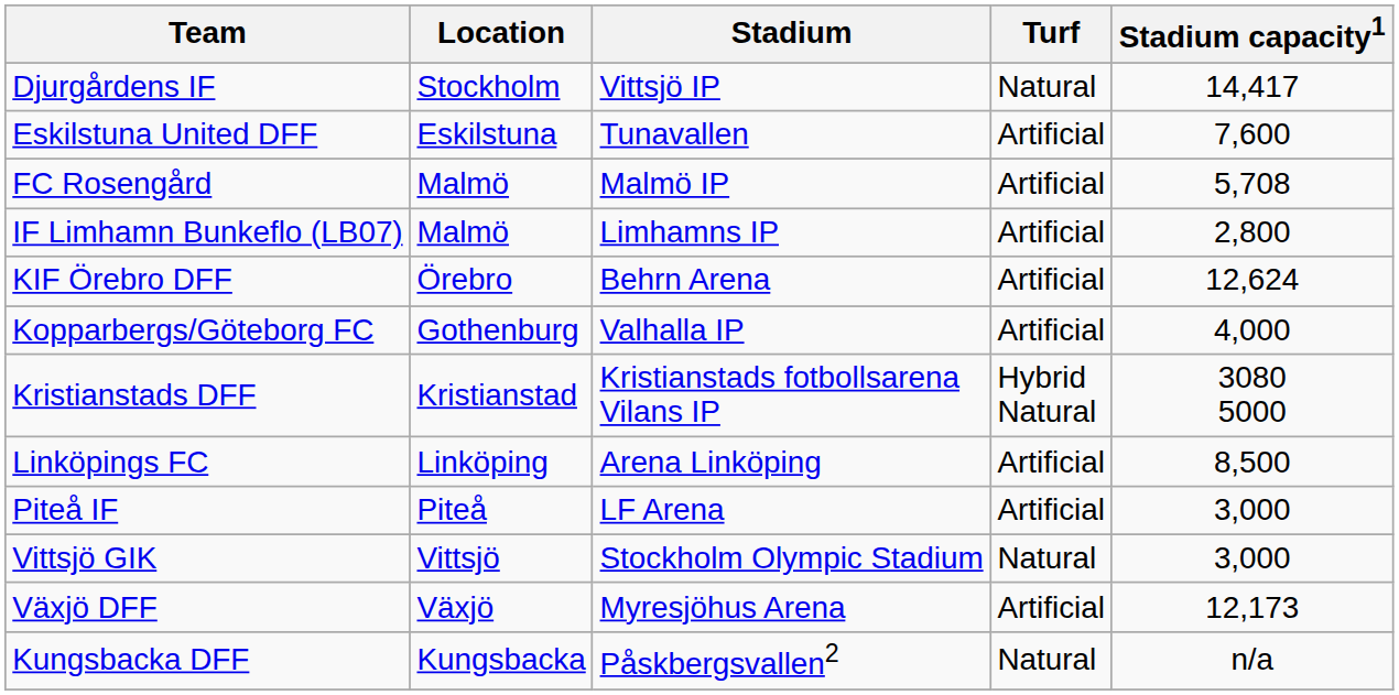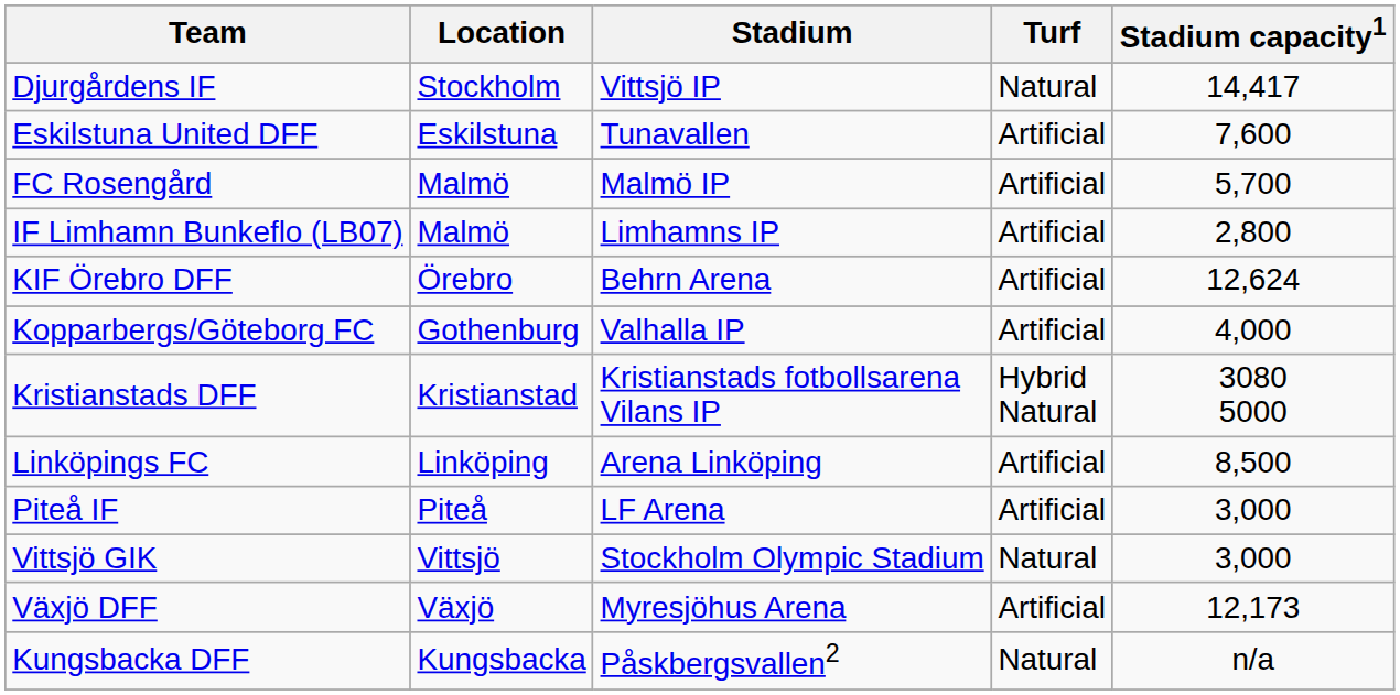FC Rosengård | Stadium capacity1: 5,708 -> 5,700
